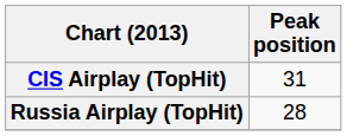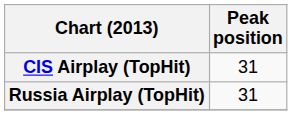Russia Airplay (TopHit) | Peak position: 28 -> 31
